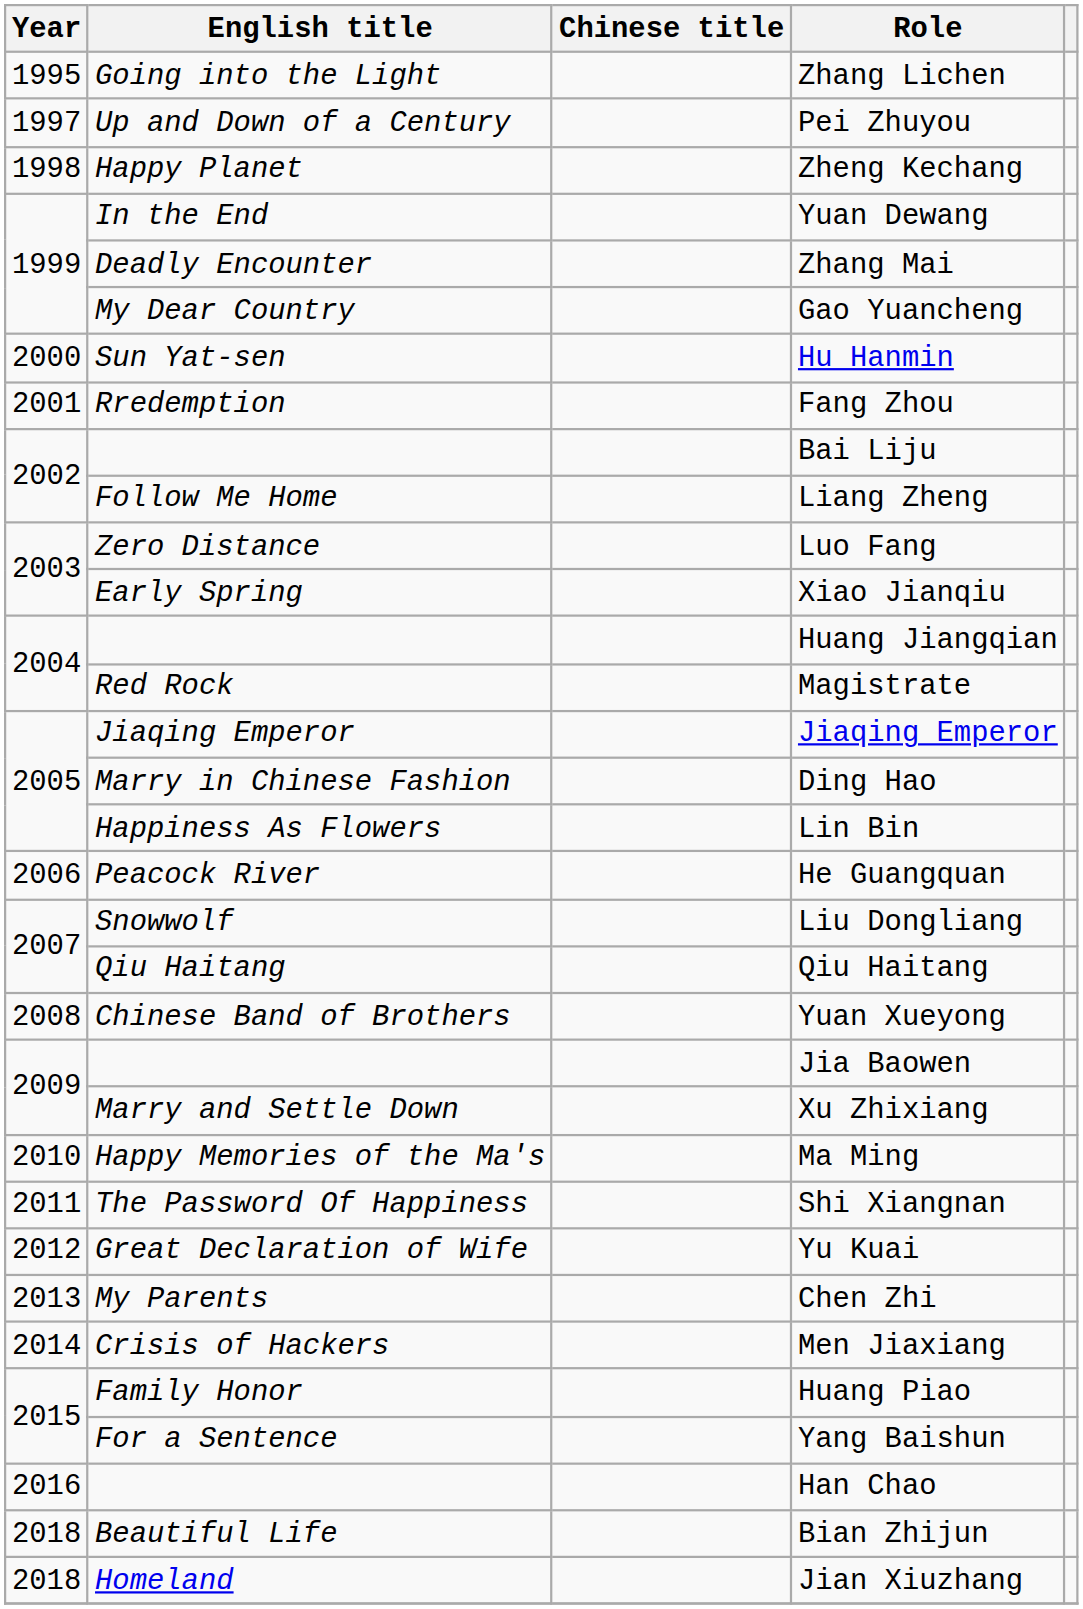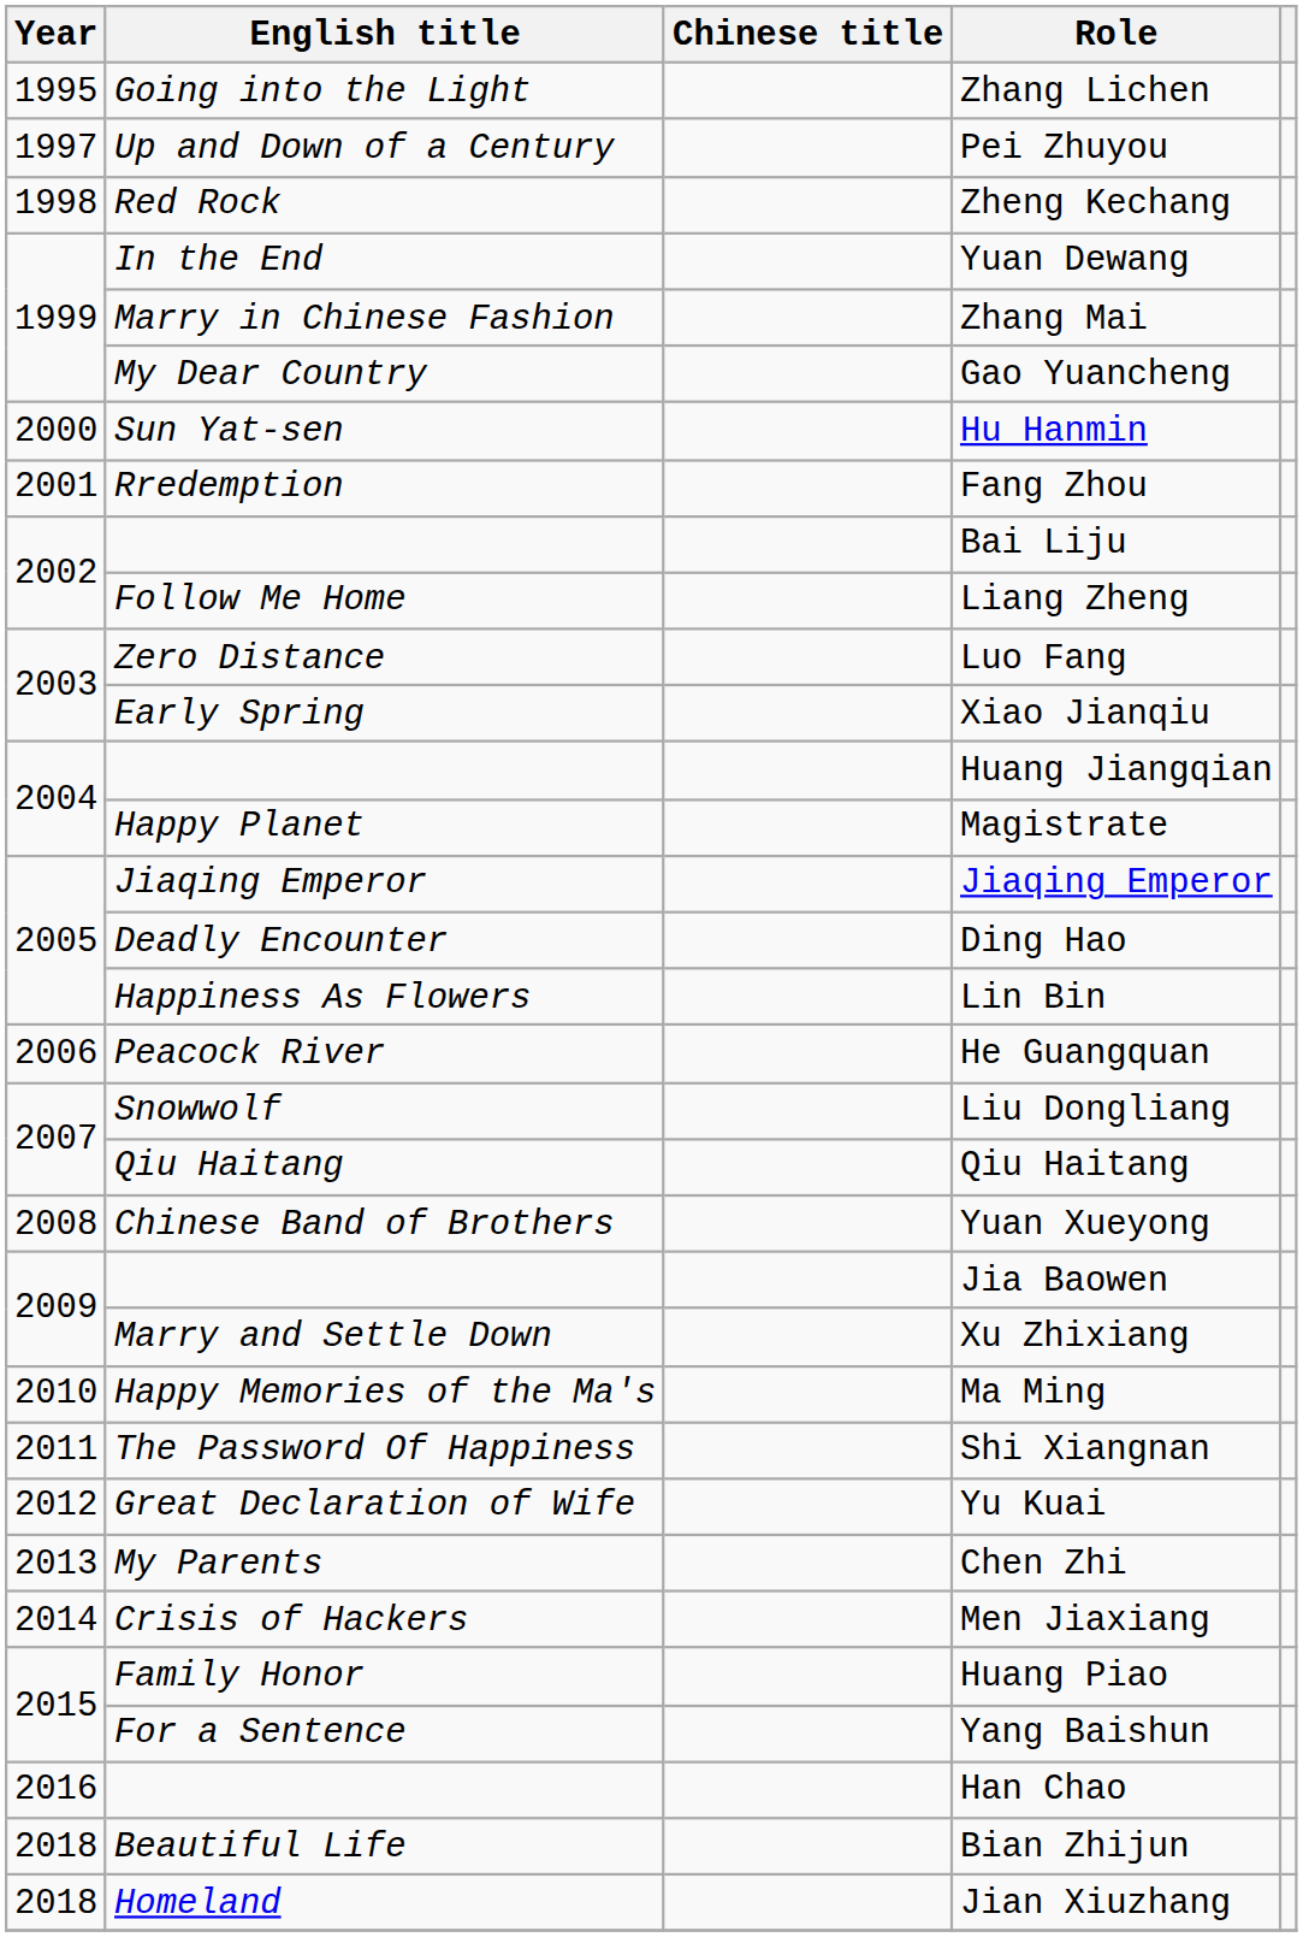Zheng Kechang | English title: Happy Planet -> Red Rock
Zhang Mai | English title: Deadly Encounter -> Marry in Chinese Fashion
Magistrate | English title: Red Rock -> Happy Planet
Ding Hao | English title: Marry in Chinese Fashion -> Deadly Encounter
